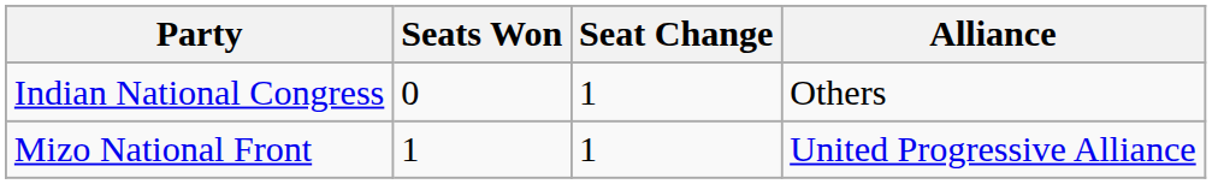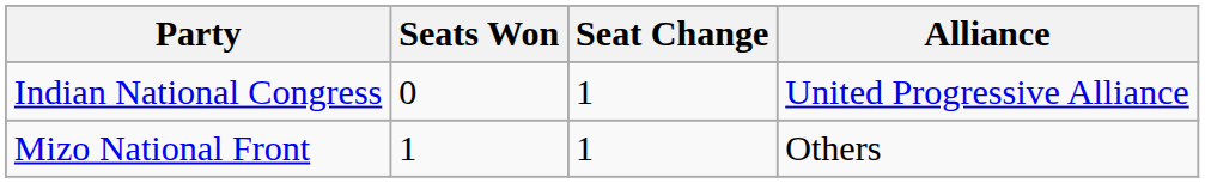Indian National Congress | Alliance: Others -> United Progressive Alliance
Mizo National Front | Alliance: United Progressive Alliance -> Others
